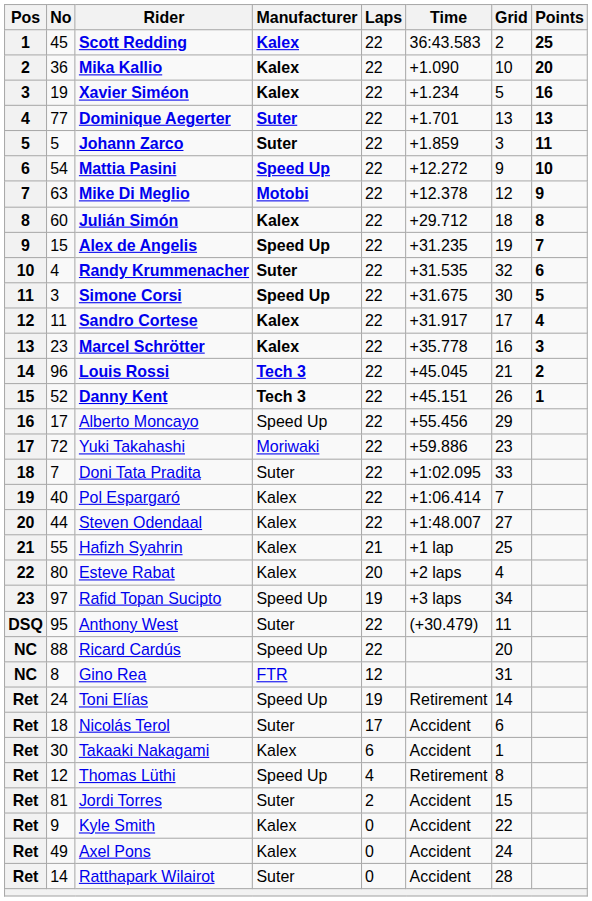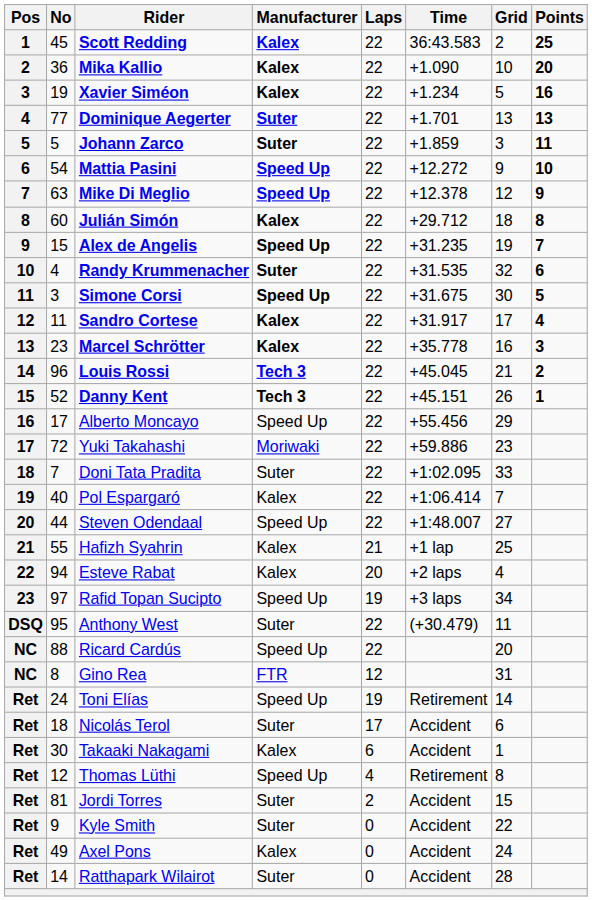Mike Di Meglio | Manufacturer: Motobi -> Speed Up
Steven Odendaal | Manufacturer: Kalex -> Speed Up
Esteve Rabat | No: 80 -> 94
Kyle Smith | Manufacturer: Kalex -> Suter
